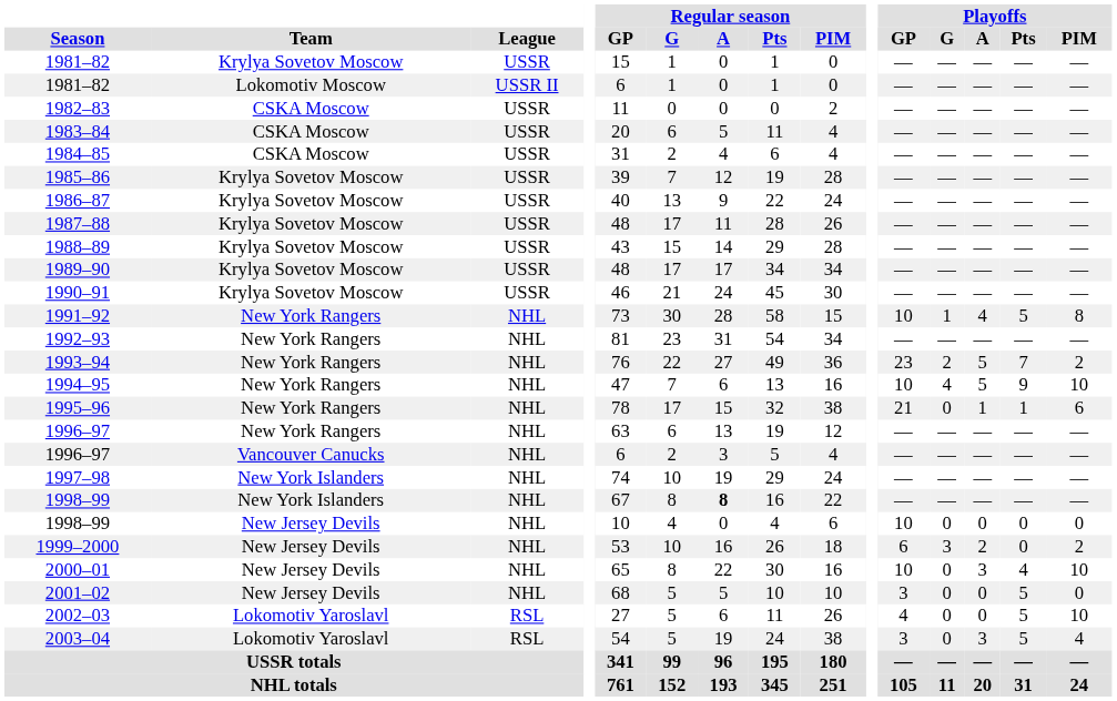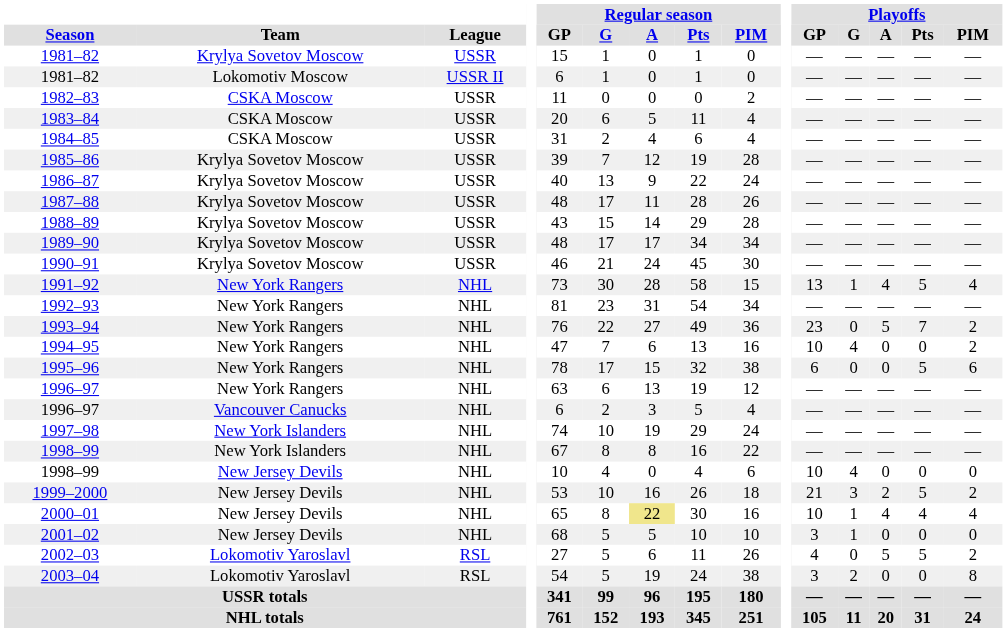1991–92 | Playoffs / GP: 10 -> 13
1991–92 | Playoffs / PIM: 8 -> 4
1993–94 | Playoffs / G: 2 -> 0
1994–95 | Playoffs / A: 5 -> 0
1994–95 | Playoffs / Pts: 9 -> 0
1994–95 | Playoffs / PIM: 10 -> 2
1995–96 | Playoffs / GP: 21 -> 6
1995–96 | Playoffs / A: 1 -> 0
1995–96 | Playoffs / Pts: 1 -> 5
1998–99 / New York Islanders | Regular season / A: bold -> normal
1998–99 / New Jersey Devils | Playoffs / G: 0 -> 4
1999–2000 | Playoffs / GP: 6 -> 21
1999–2000 | Playoffs / Pts: 0 -> 5
2000–01 | Regular season / A: no background -> khaki background
2000–01 | Playoffs / G: 0 -> 1
2000–01 | Playoffs / A: 3 -> 4
2000–01 | Playoffs / PIM: 10 -> 4
2001–02 | Playoffs / G: 0 -> 1
2001–02 | Playoffs / Pts: 5 -> 0
2002–03 | Playoffs / A: 0 -> 5
2002–03 | Playoffs / PIM: 10 -> 2
2003–04 | Playoffs / G: 0 -> 2
2003–04 | Playoffs / A: 3 -> 0
2003–04 | Playoffs / Pts: 5 -> 0
2003–04 | Playoffs / PIM: 4 -> 8
